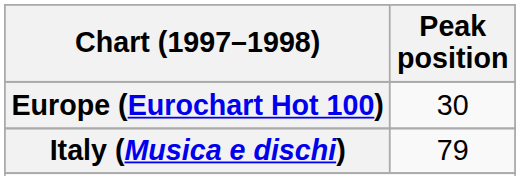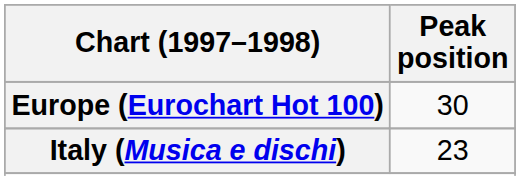Italy (Musica e dischi) | Peak position: 79 -> 23
